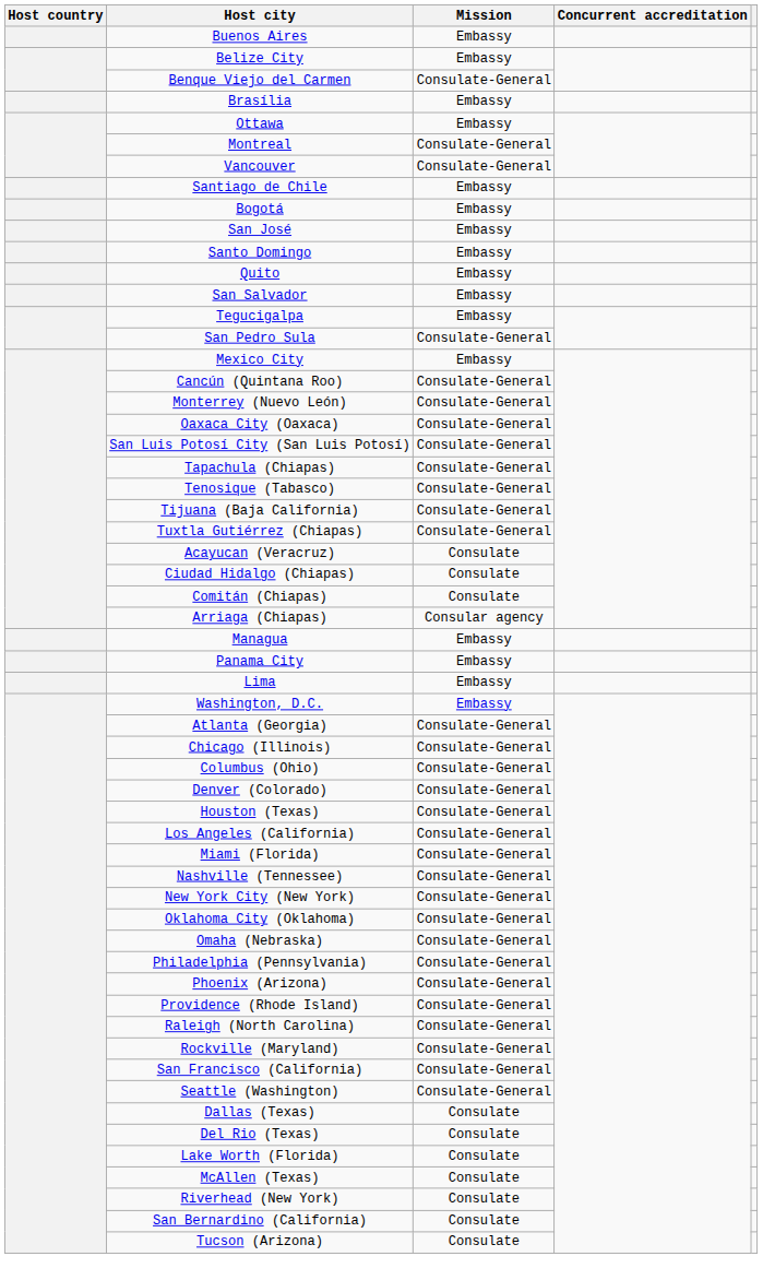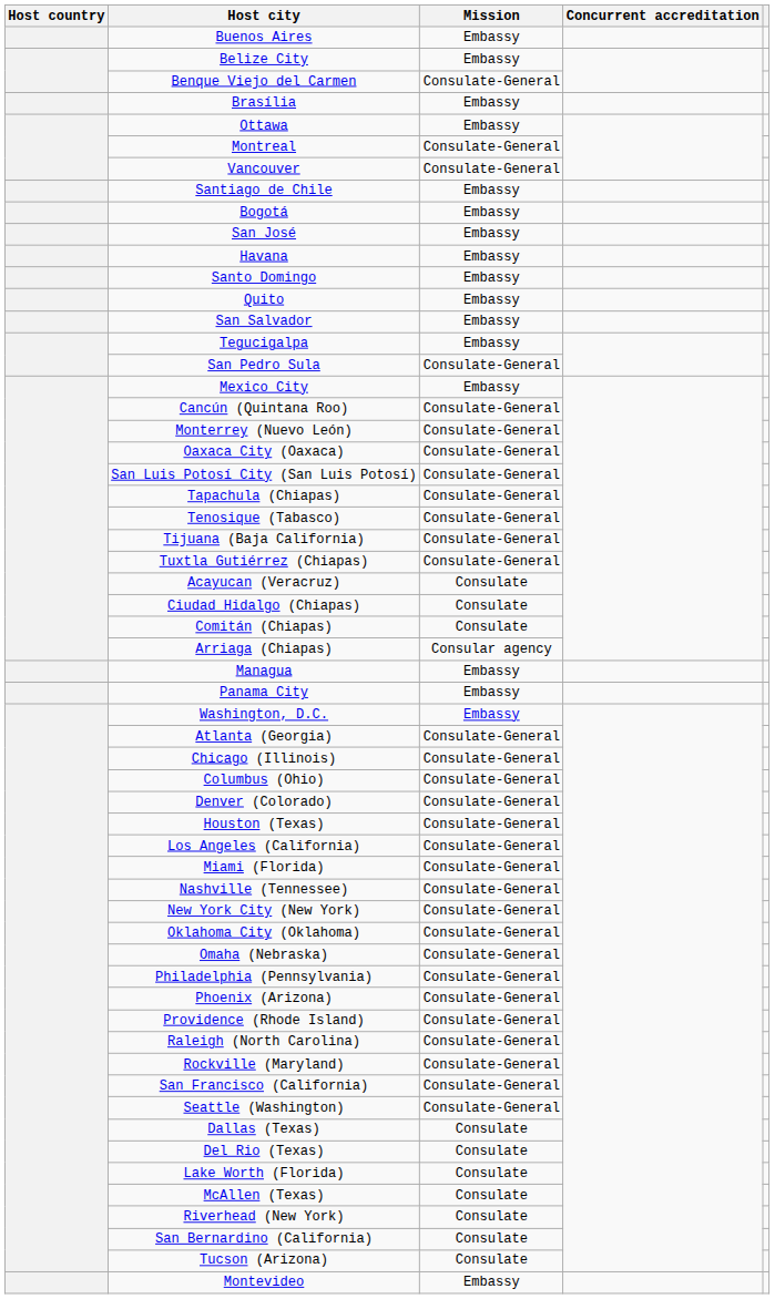+ row: Havana | Embassy
- row: Lima | Embassy
+ row: Montevideo | Embassy
